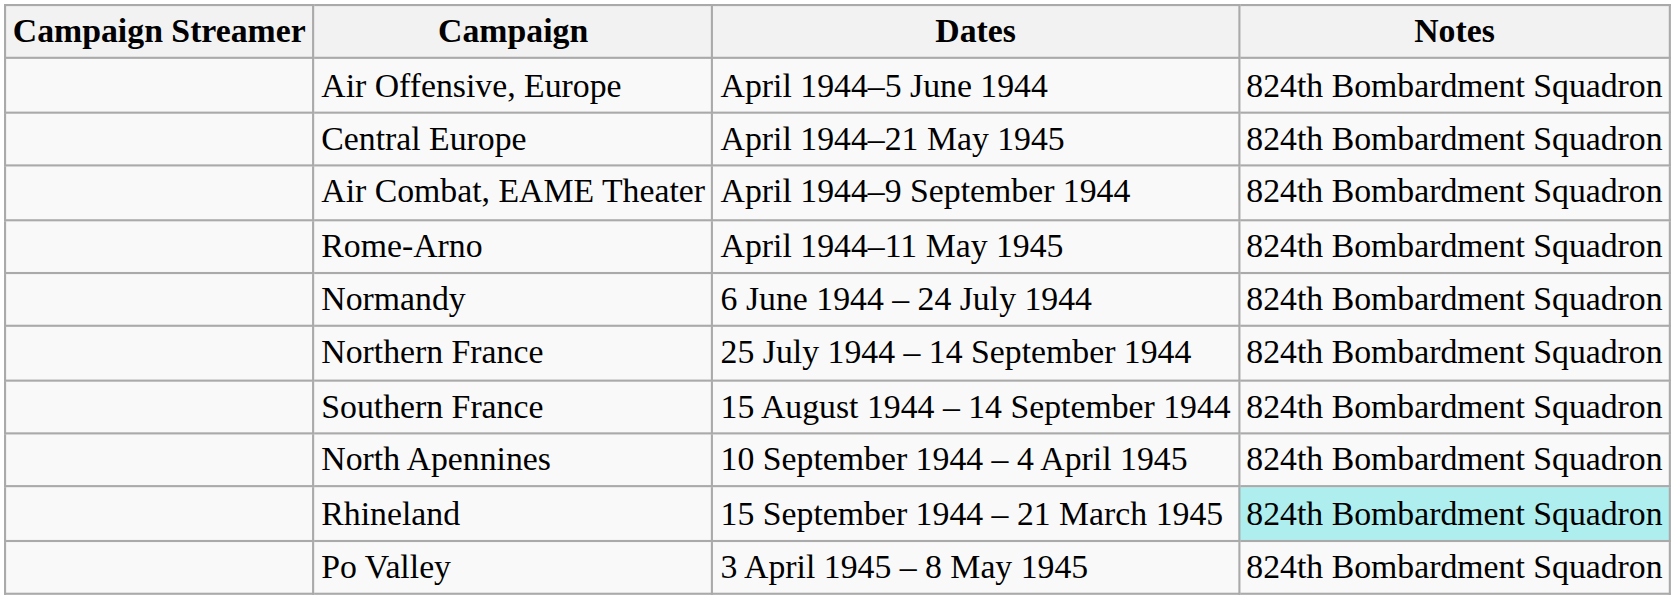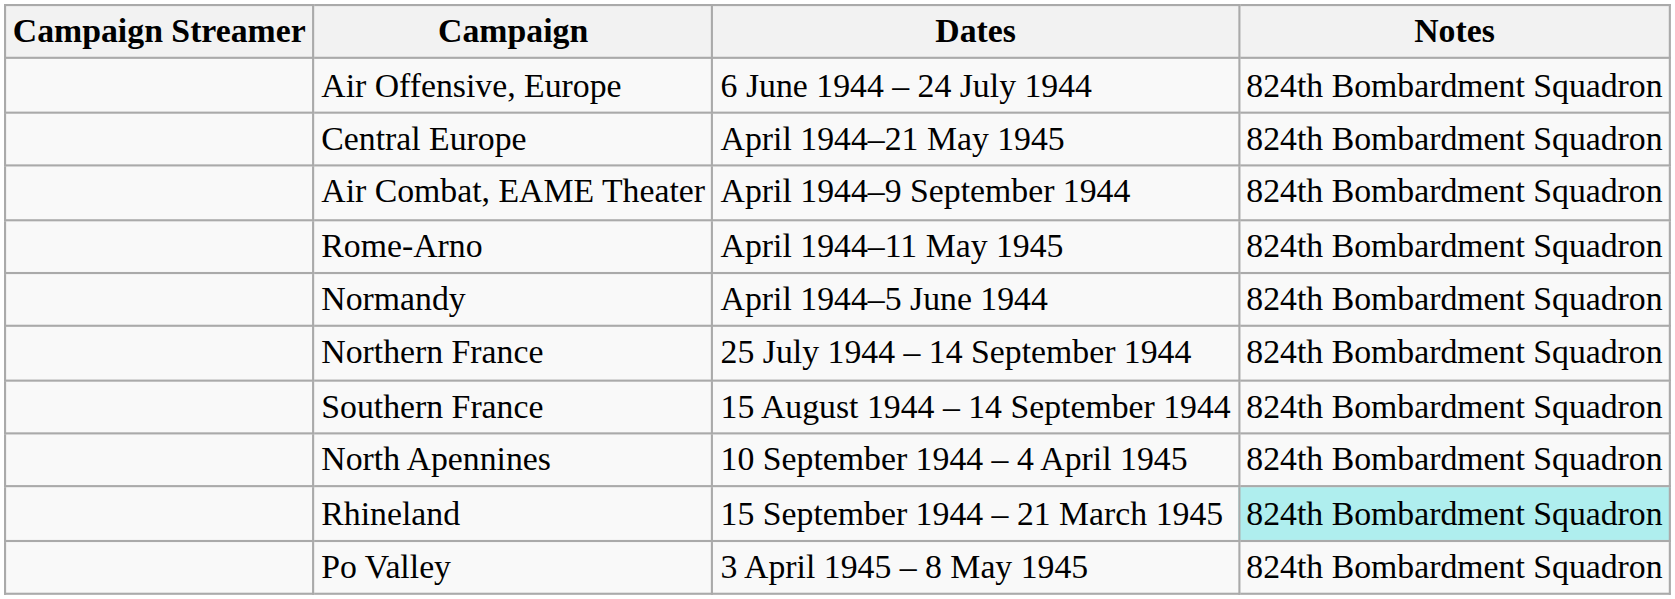Air Offensive, Europe | Dates: April 1944–5 June 1944 -> 6 June 1944 – 24 July 1944
Normandy | Dates: 6 June 1944 – 24 July 1944 -> April 1944–5 June 1944
